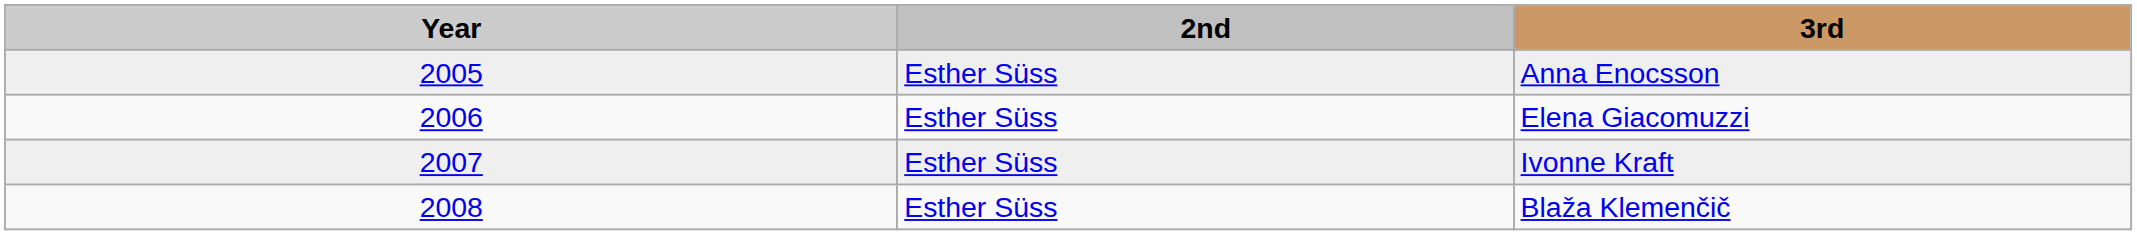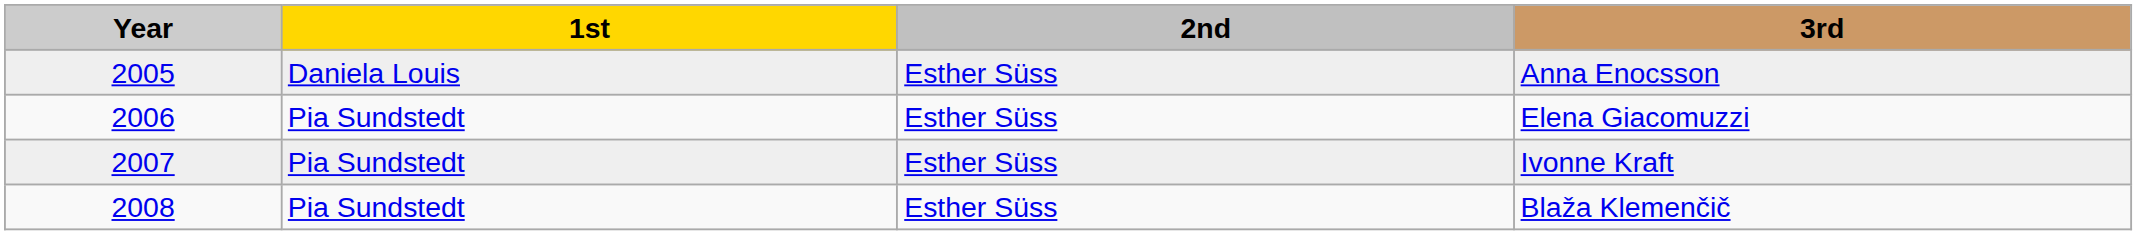+ column: 1st | Daniela Louis | Pia Sundstedt | Pia Sundstedt | Pia Sundstedt
